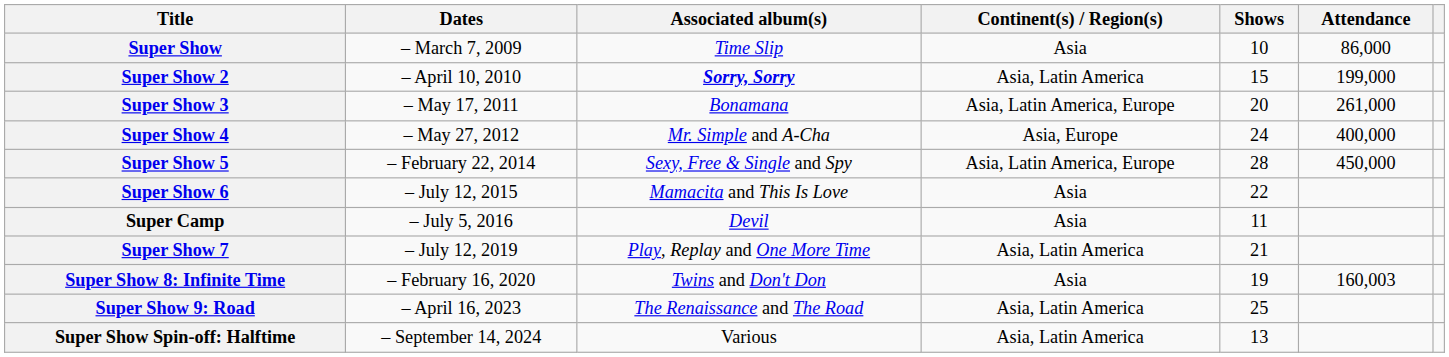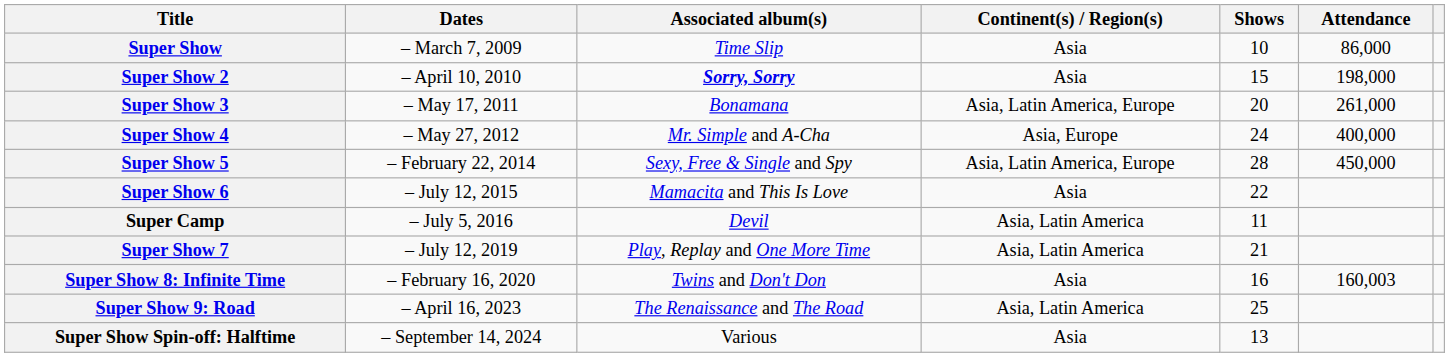Super Show 2 | Continent(s) / Region(s): Asia, Latin America -> Asia
Super Show 2 | Attendance: 199,000 -> 198,000
Super Camp | Continent(s) / Region(s): Asia -> Asia, Latin America
Super Show 8: Infinite Time | Shows: 19 -> 16
Super Show Spin-off: Halftime | Continent(s) / Region(s): Asia, Latin America -> Asia
